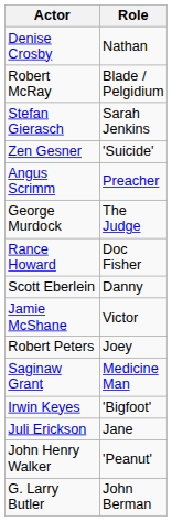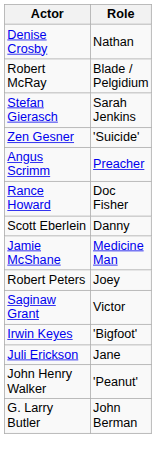- row: George Murdock | The Judge
Jamie McShane | Role: Victor -> Medicine Man
Saginaw Grant | Role: Medicine Man -> Victor
